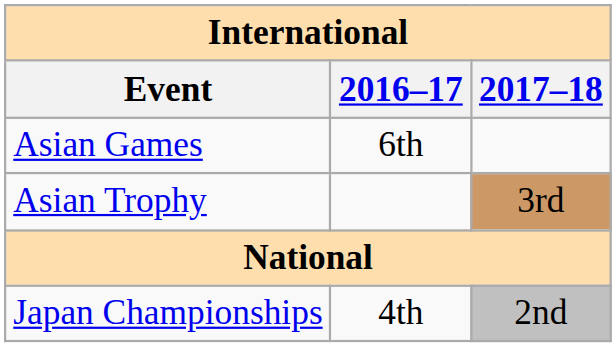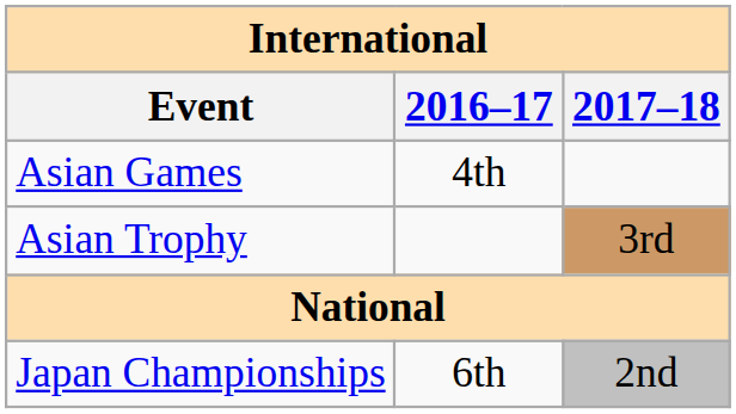Asian Games | 2016–17: 6th -> 4th
Japan Championships | 2016–17: 4th -> 6th
